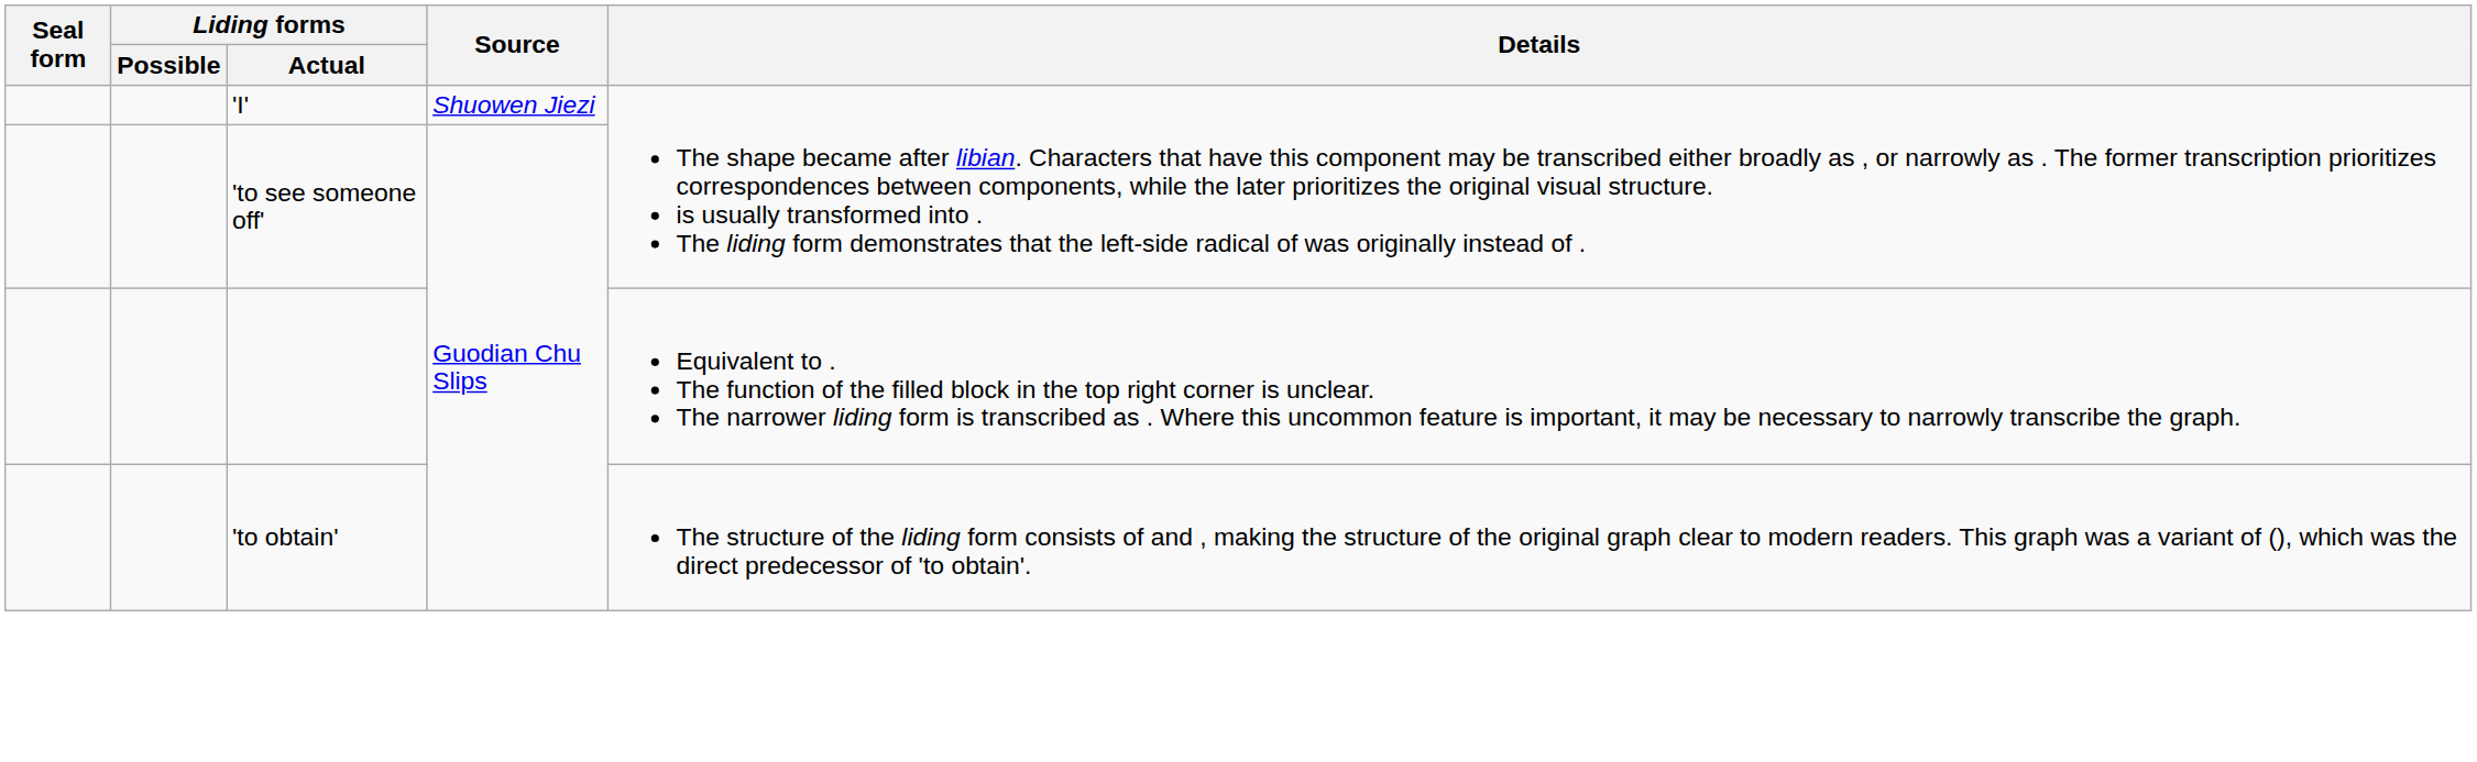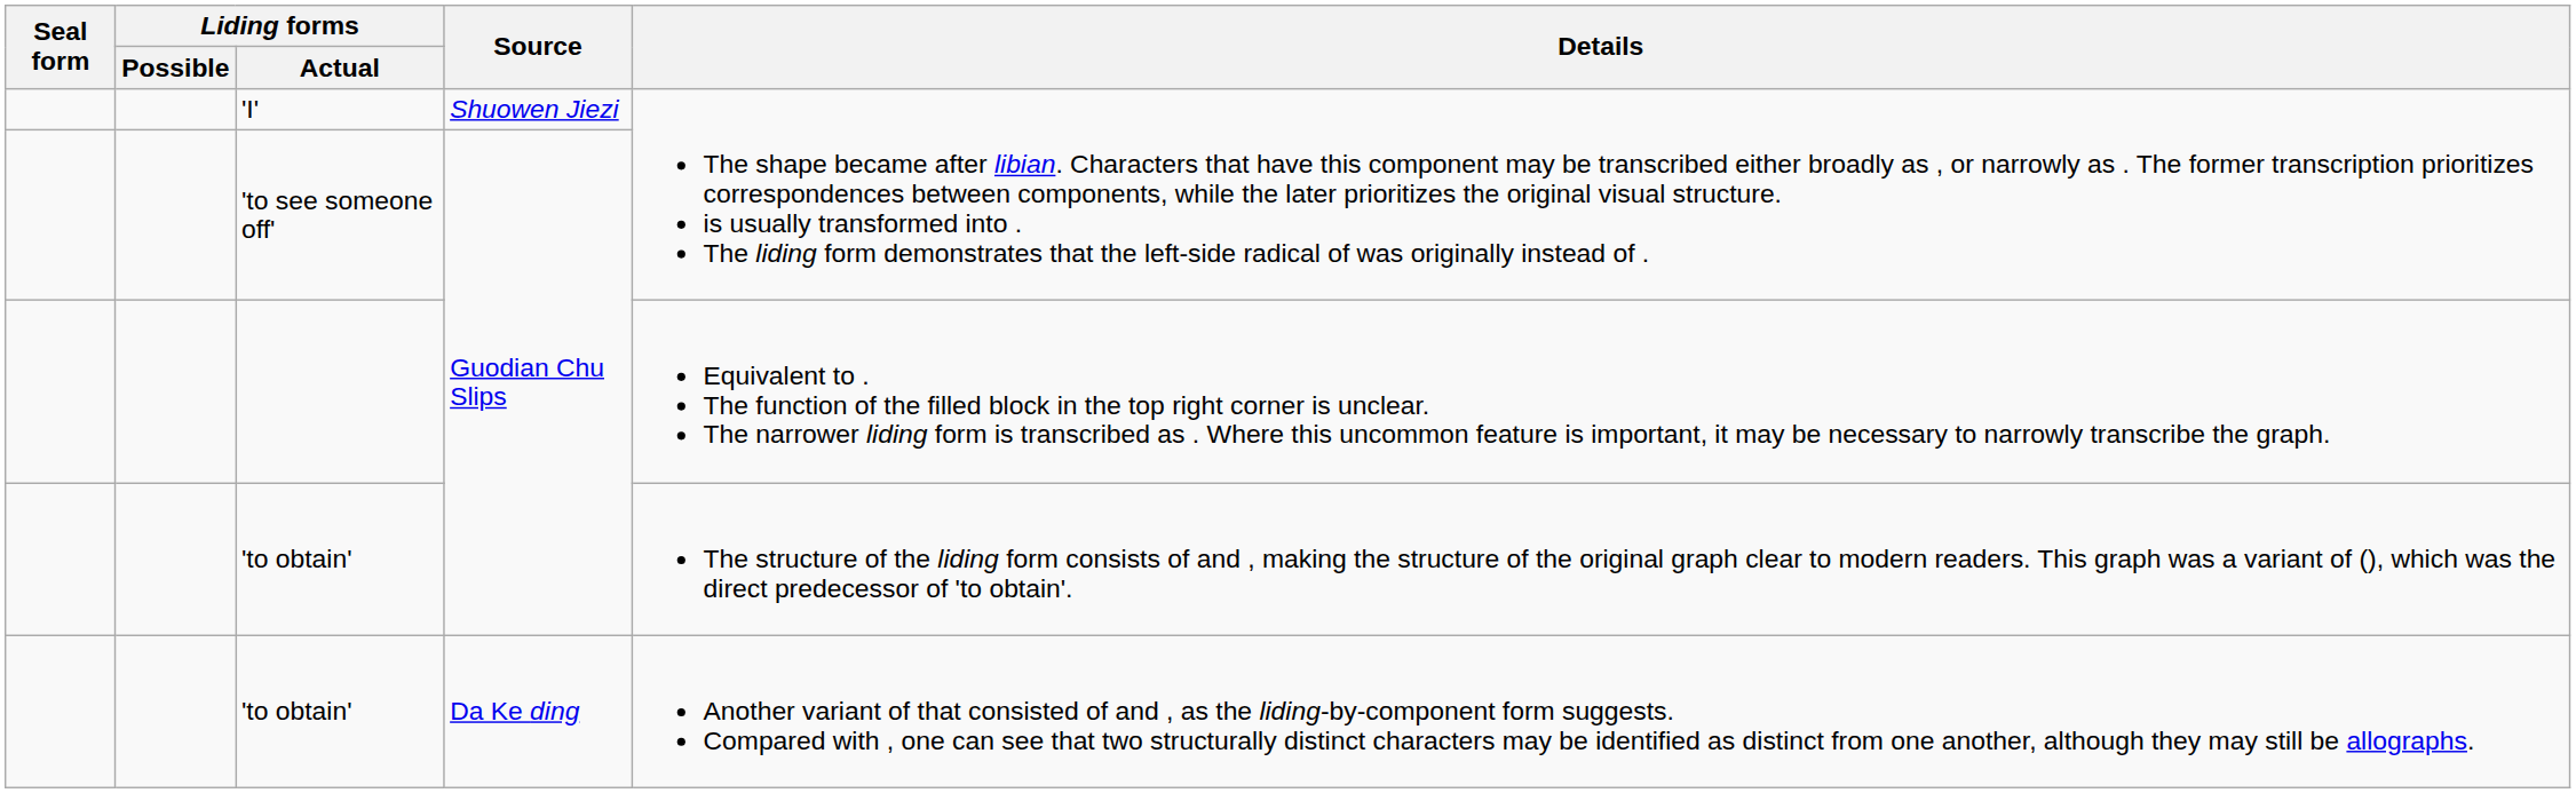+ row: 'to obtain' | Da Ke ding | Another variant of that consisted of and , as the liding-by-component form suggests. Compared with , one can see that two structurally distinct characters may be identified as distinct from one another, although they may still be allographs.
